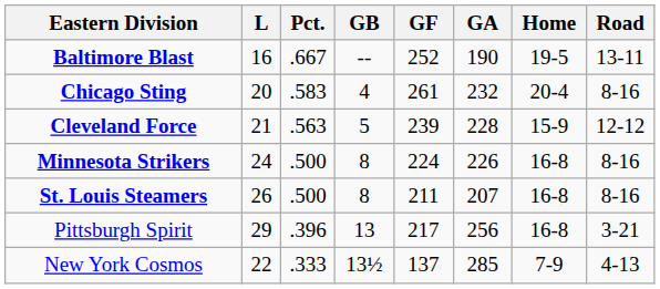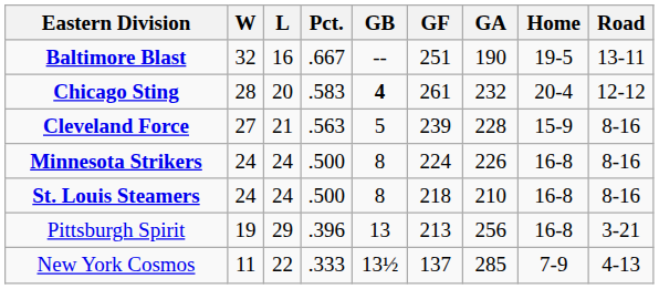+ column: W | 32 | 28 | 27 | 24 | 24 | 19 | 11
Baltimore Blast | GF: 252 -> 251
Chicago Sting | GB: normal -> bold
Chicago Sting | Road: 8-16 -> 12-12
Cleveland Force | Road: 12-12 -> 8-16
St. Louis Steamers | L: 26 -> 24
St. Louis Steamers | GF: 211 -> 218
St. Louis Steamers | GA: 207 -> 210
Pittsburgh Spirit | GF: 217 -> 213
